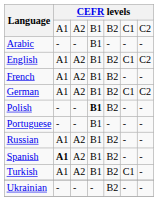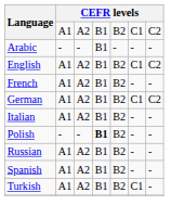+ row: Italian | A1 | A2 | B1 | B2 | - | -
- row: Portuguese | - | - | B1 | - | - | -
Spanish | column 2: bold -> normal
- row: Ukrainian | - | - | - | B2 | - | -
